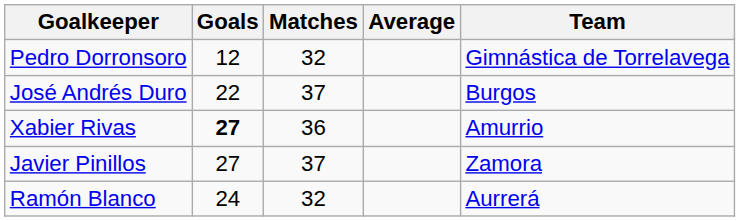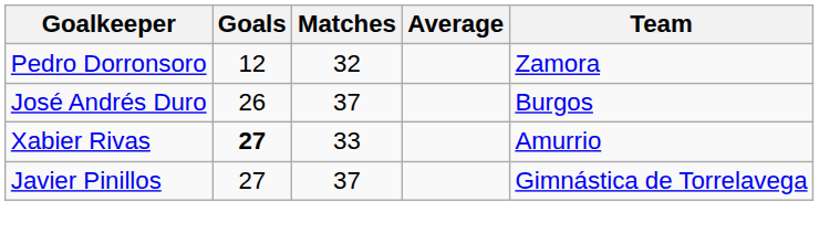Pedro Dorronsoro | Team: Gimnástica de Torrelavega -> Zamora
José Andrés Duro | Goals: 22 -> 26
Xabier Rivas | Matches: 36 -> 33
Javier Pinillos | Team: Zamora -> Gimnástica de Torrelavega
- row: Ramón Blanco | 24 | 32 | Aurrerá
